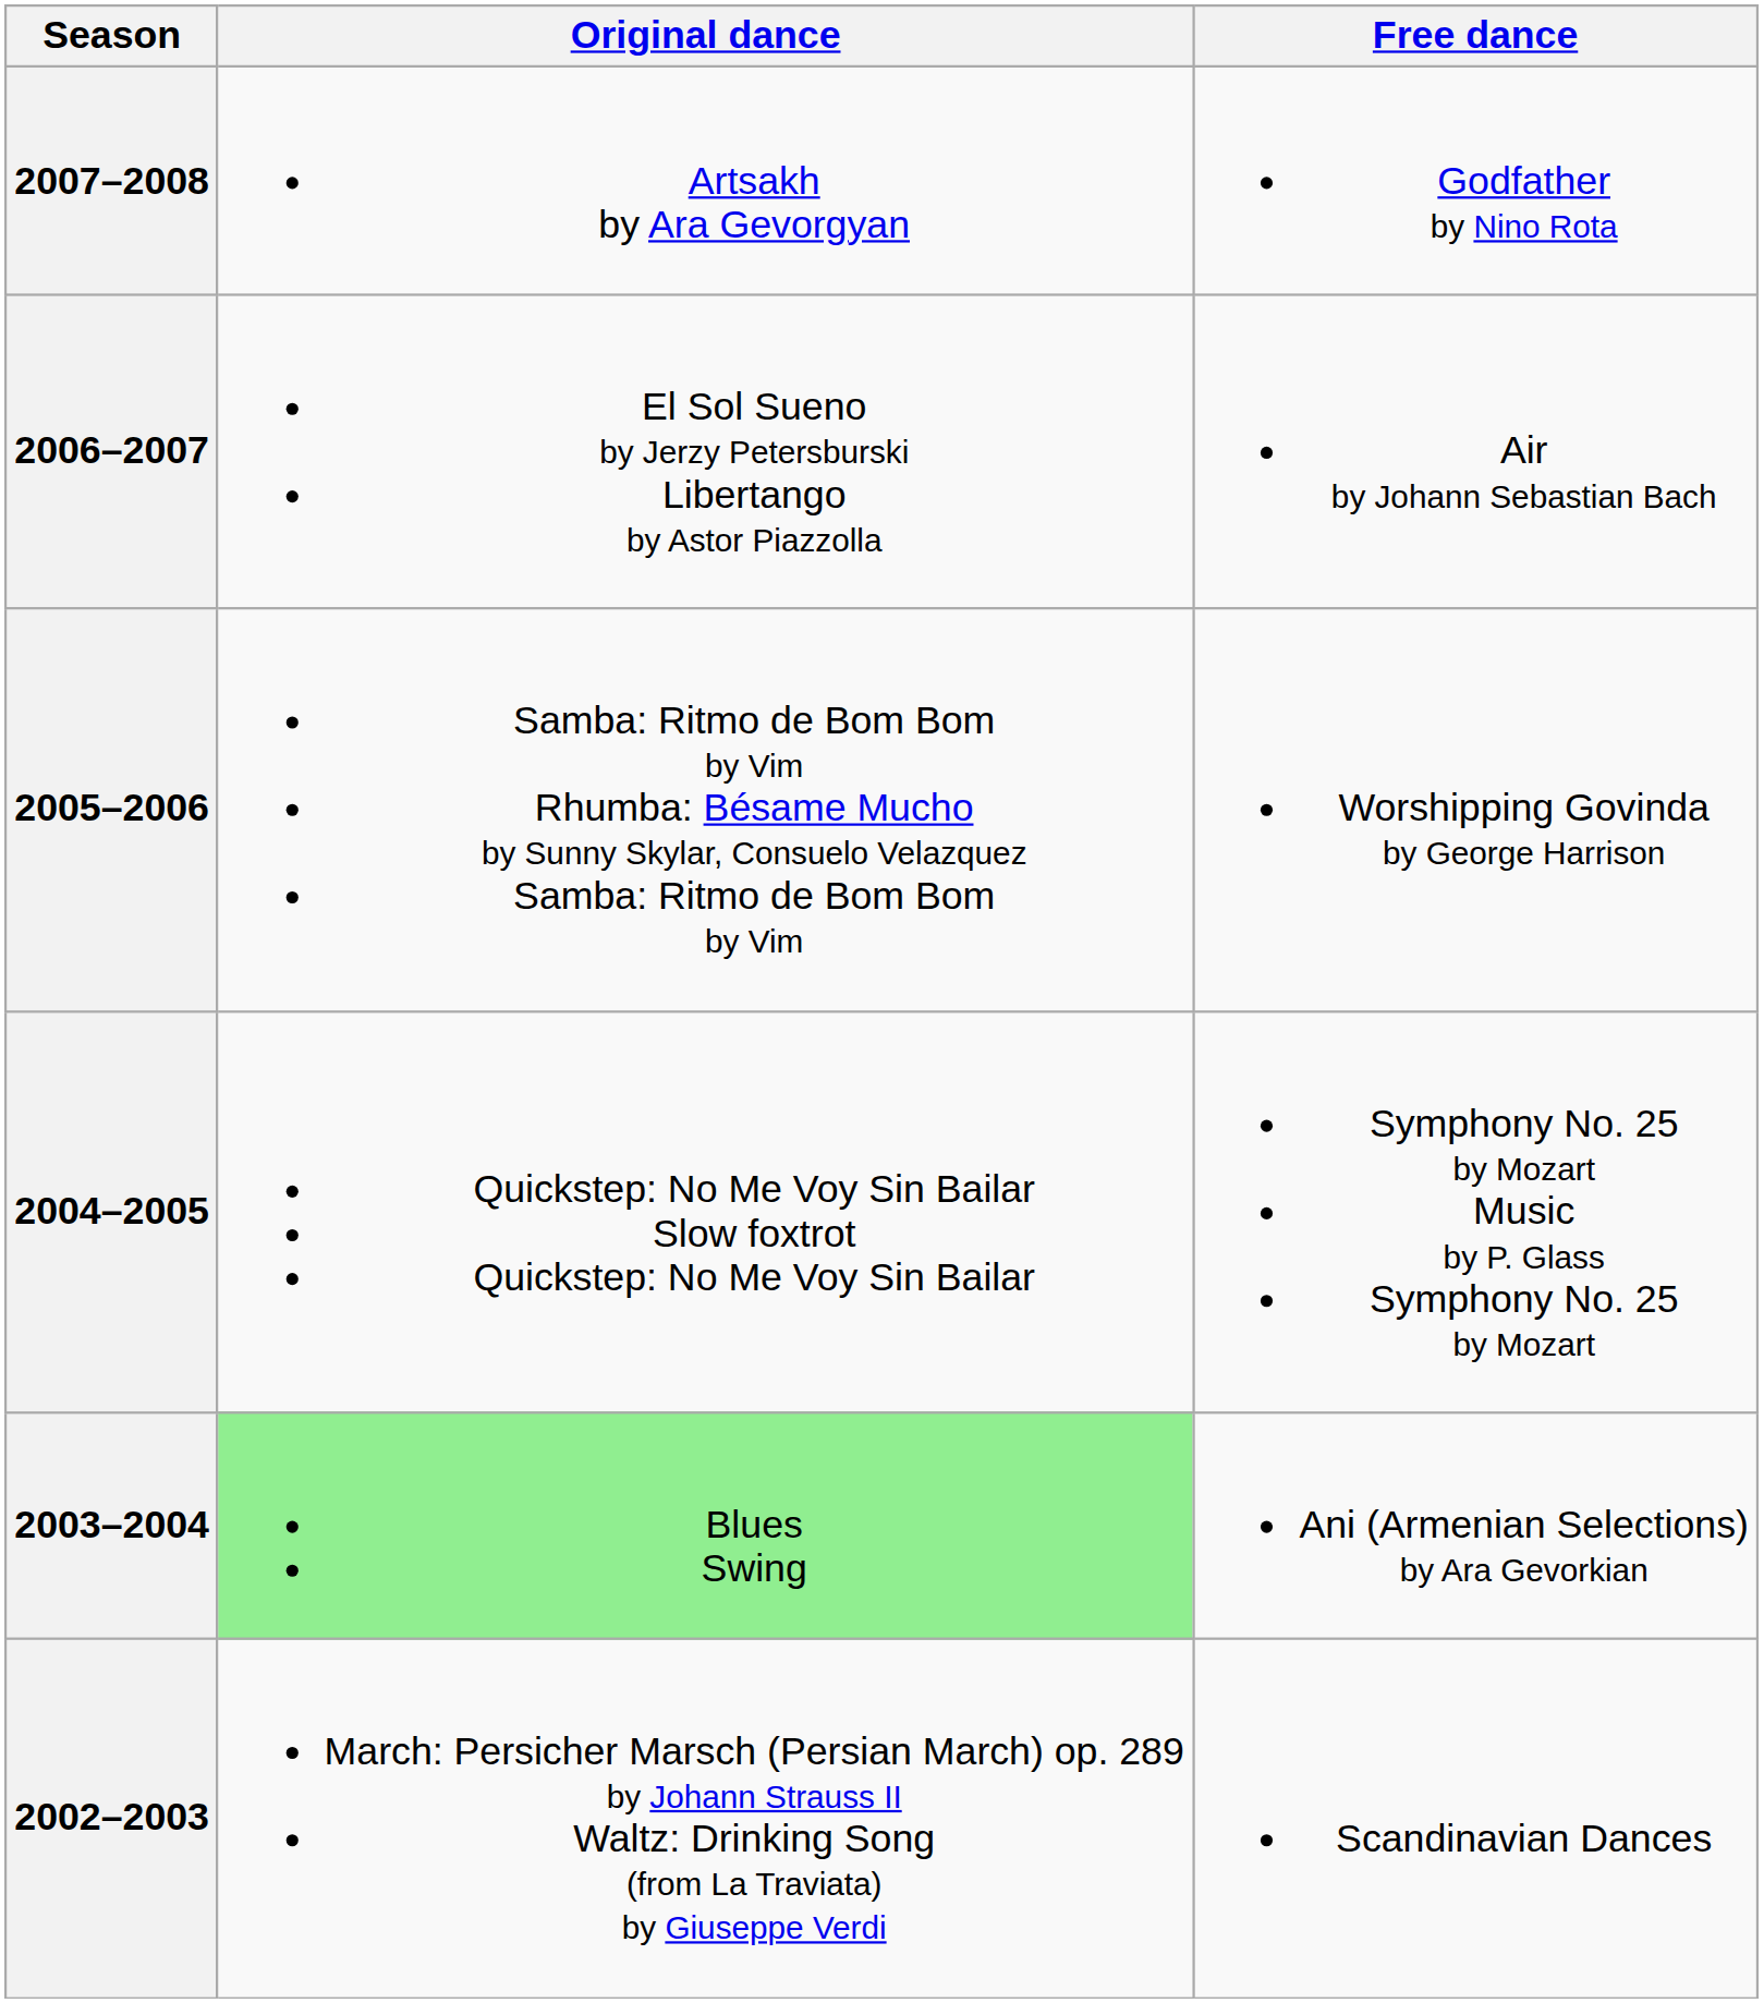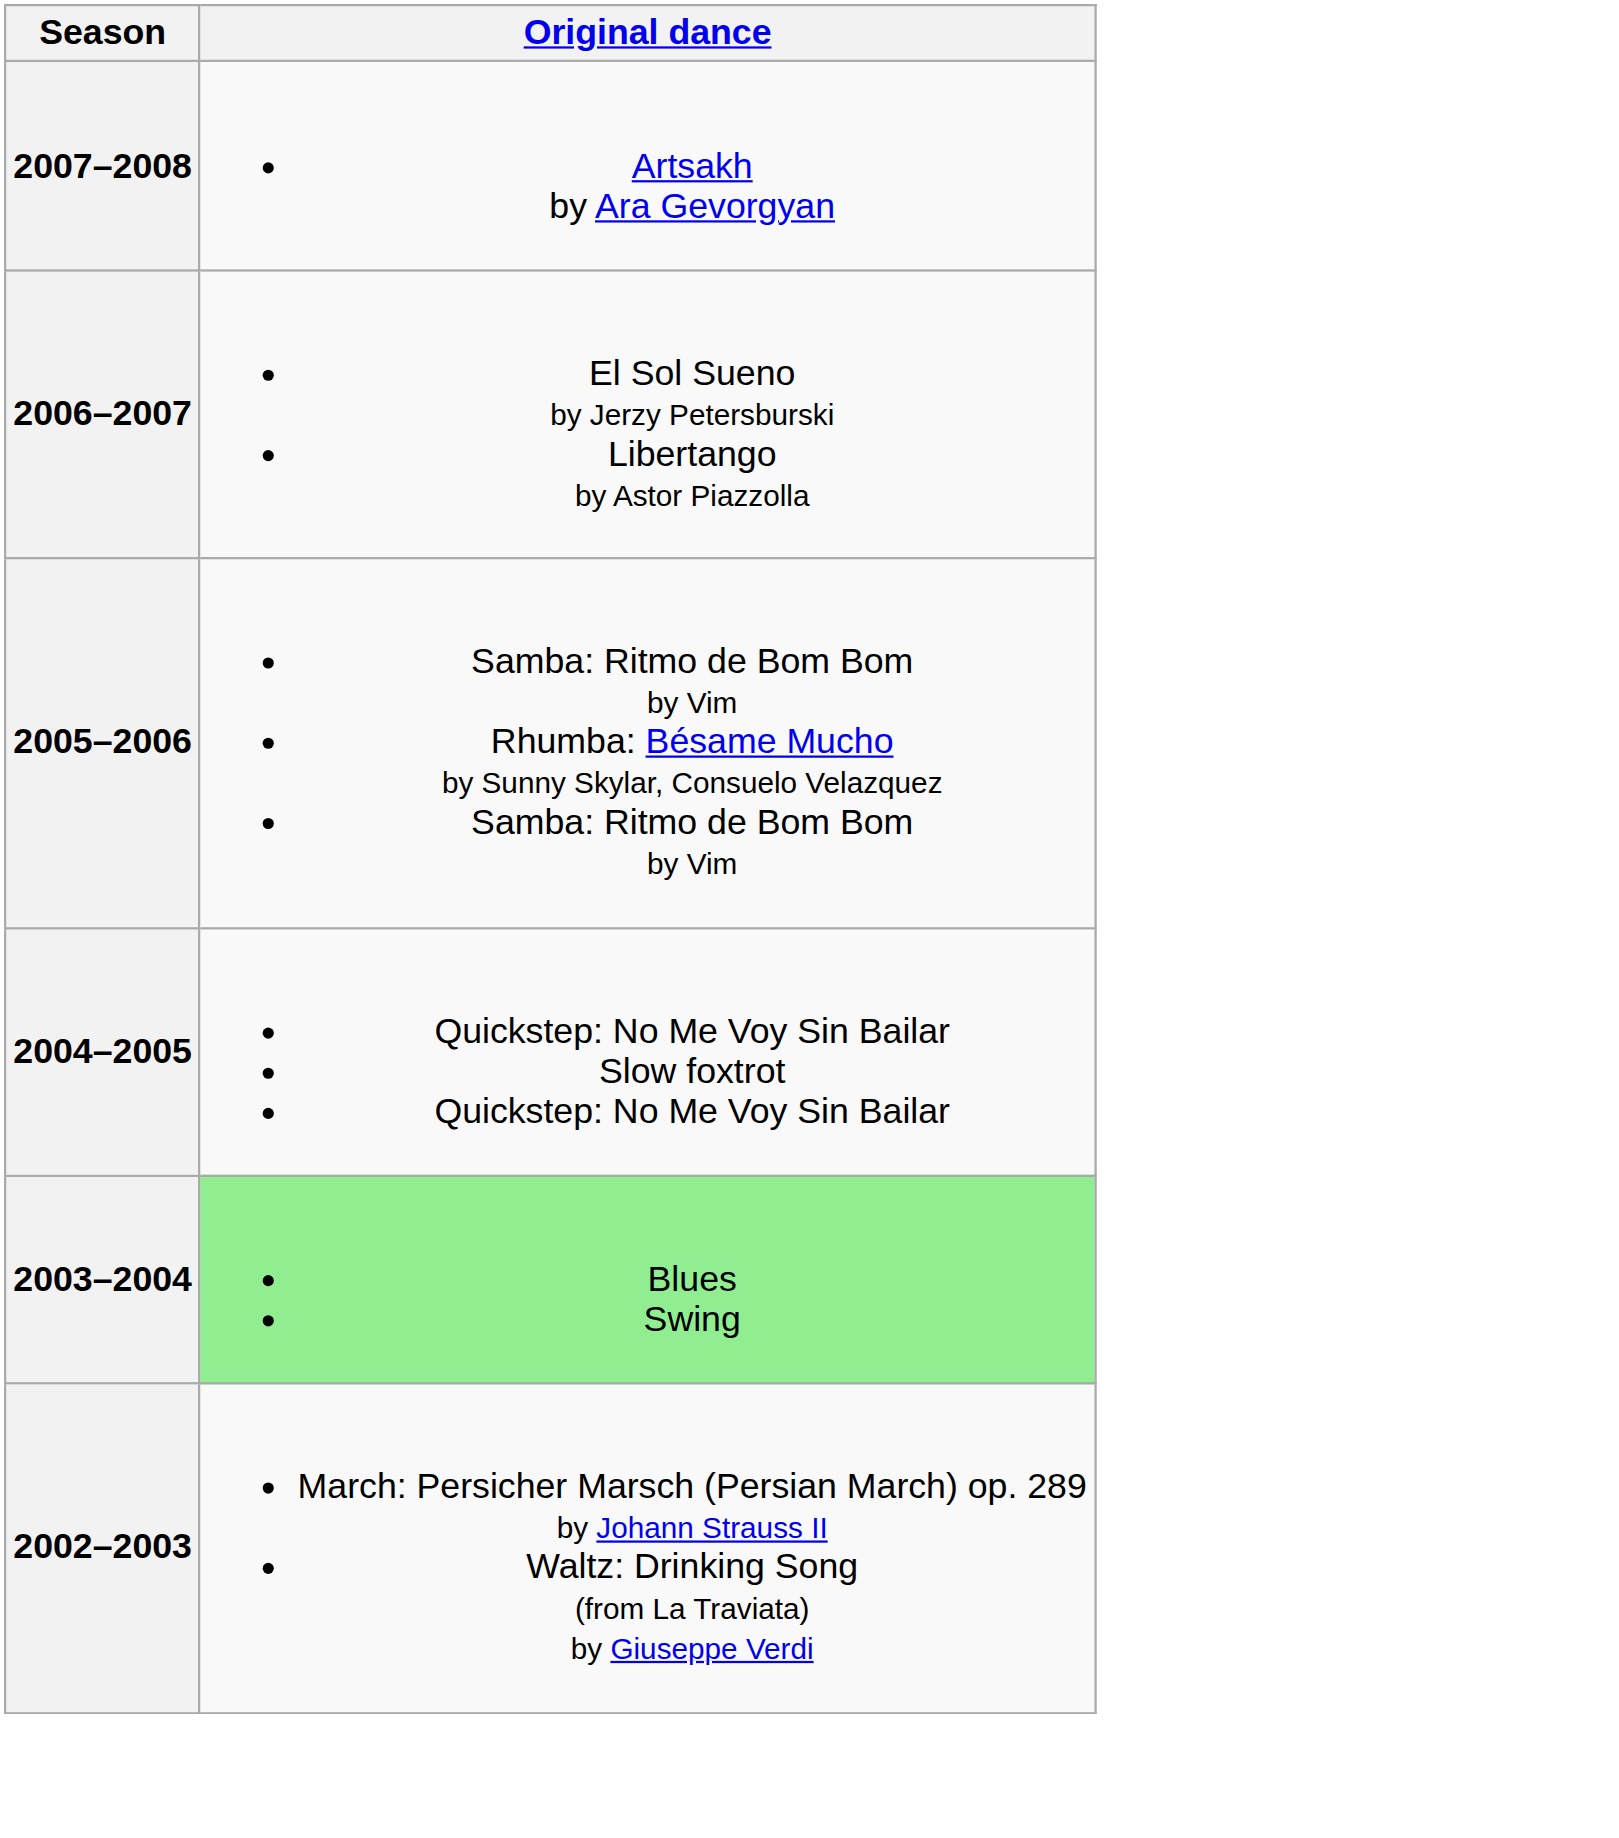- column: Free dance | Godfather by Nino Rota | Air by Johann Sebastian Bach | Worshipping Govinda by George Harrison | Symphony No. 25 by Mozart Music by P. Glass Symphony No. 25 by Mozart | Ani (Armenian Selections) by Ara Gevorkian | Scandinavian Dances
